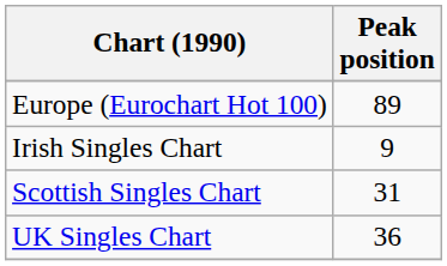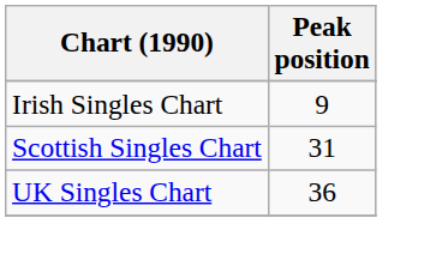- row: Europe (Eurochart Hot 100) | 89
